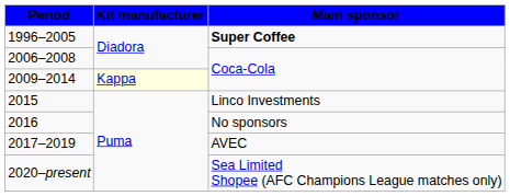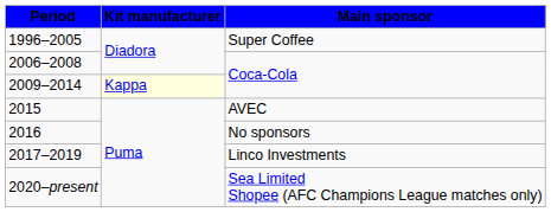1996–2005 | Main sponsor: bold -> normal
2015 | Main sponsor: Linco Investments -> AVEC
2017–2019 | Main sponsor: AVEC -> Linco Investments
